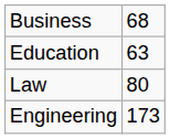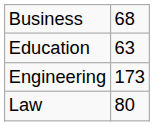rows swapped: Engineering <-> Law
